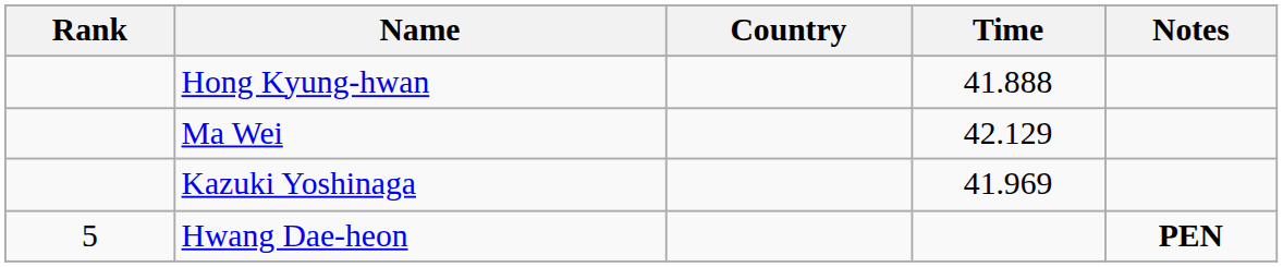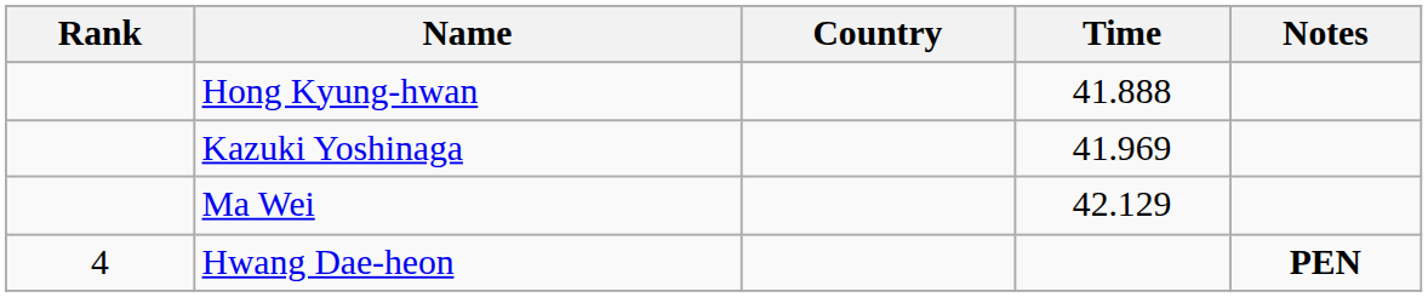rows swapped: Kazuki Yoshinaga <-> Ma Wei
Hwang Dae-heon | Rank: 5 -> 4
